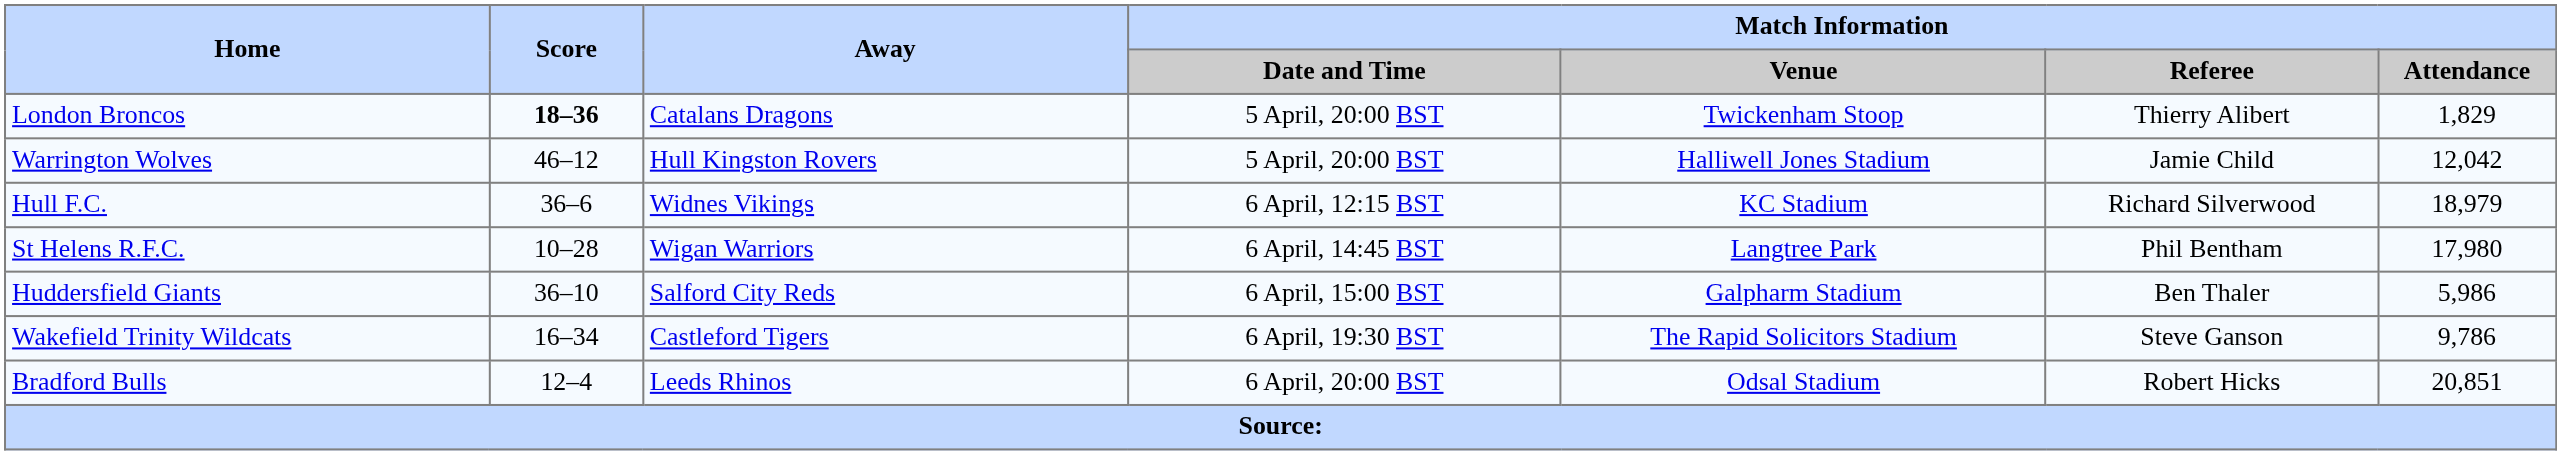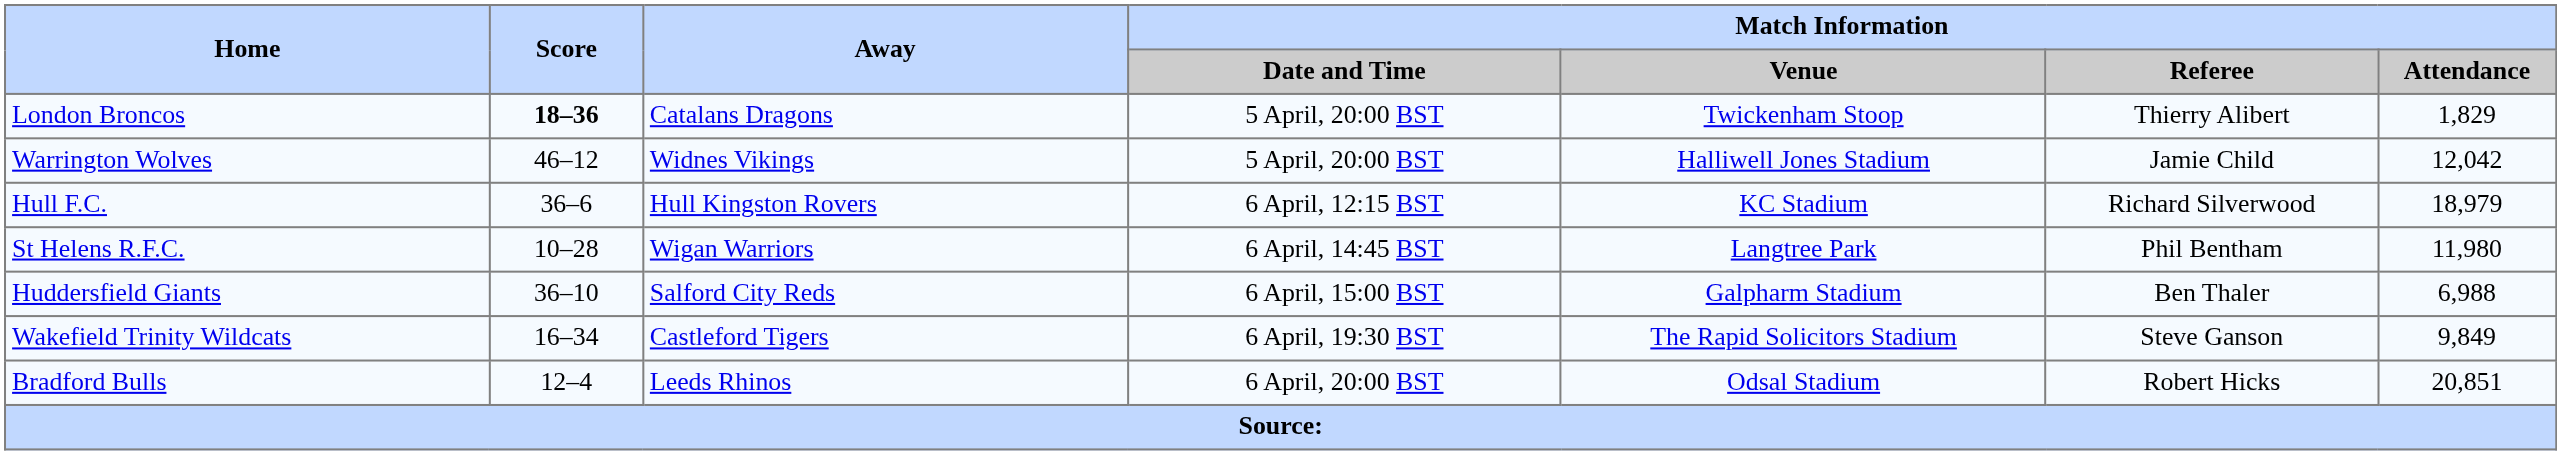Warrington Wolves | Away: Hull Kingston Rovers -> Widnes Vikings
Hull F.C. | Away: Widnes Vikings -> Hull Kingston Rovers
St Helens R.F.C. | Match Information / Attendance: 17,980 -> 11,980
Huddersfield Giants | Match Information / Attendance: 5,986 -> 6,988
Wakefield Trinity Wildcats | Match Information / Attendance: 9,786 -> 9,849
